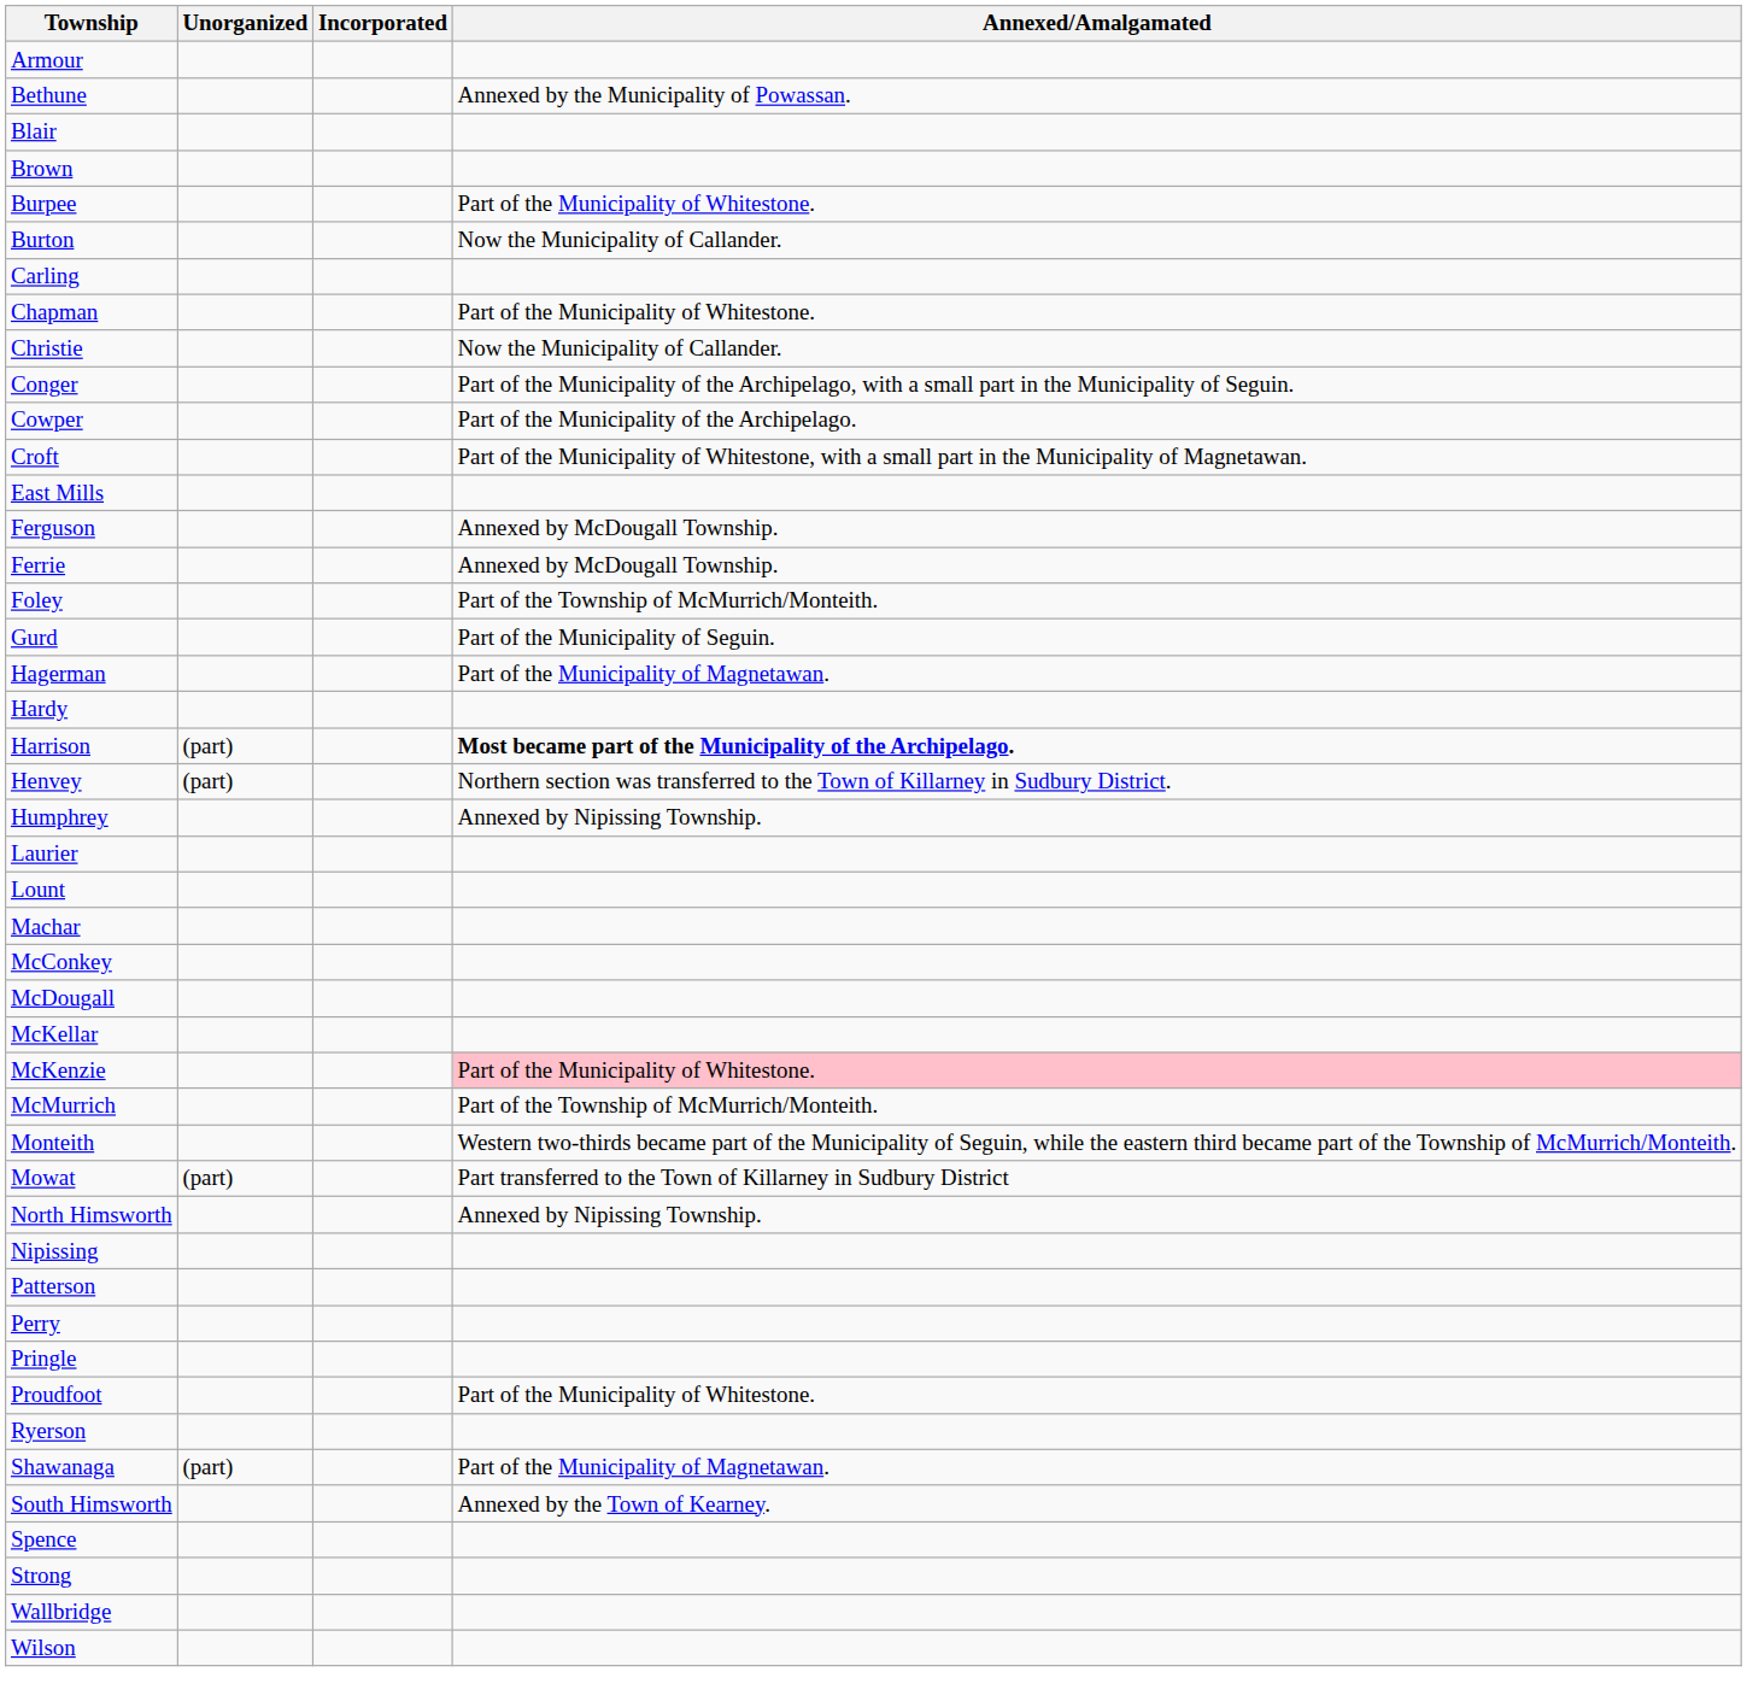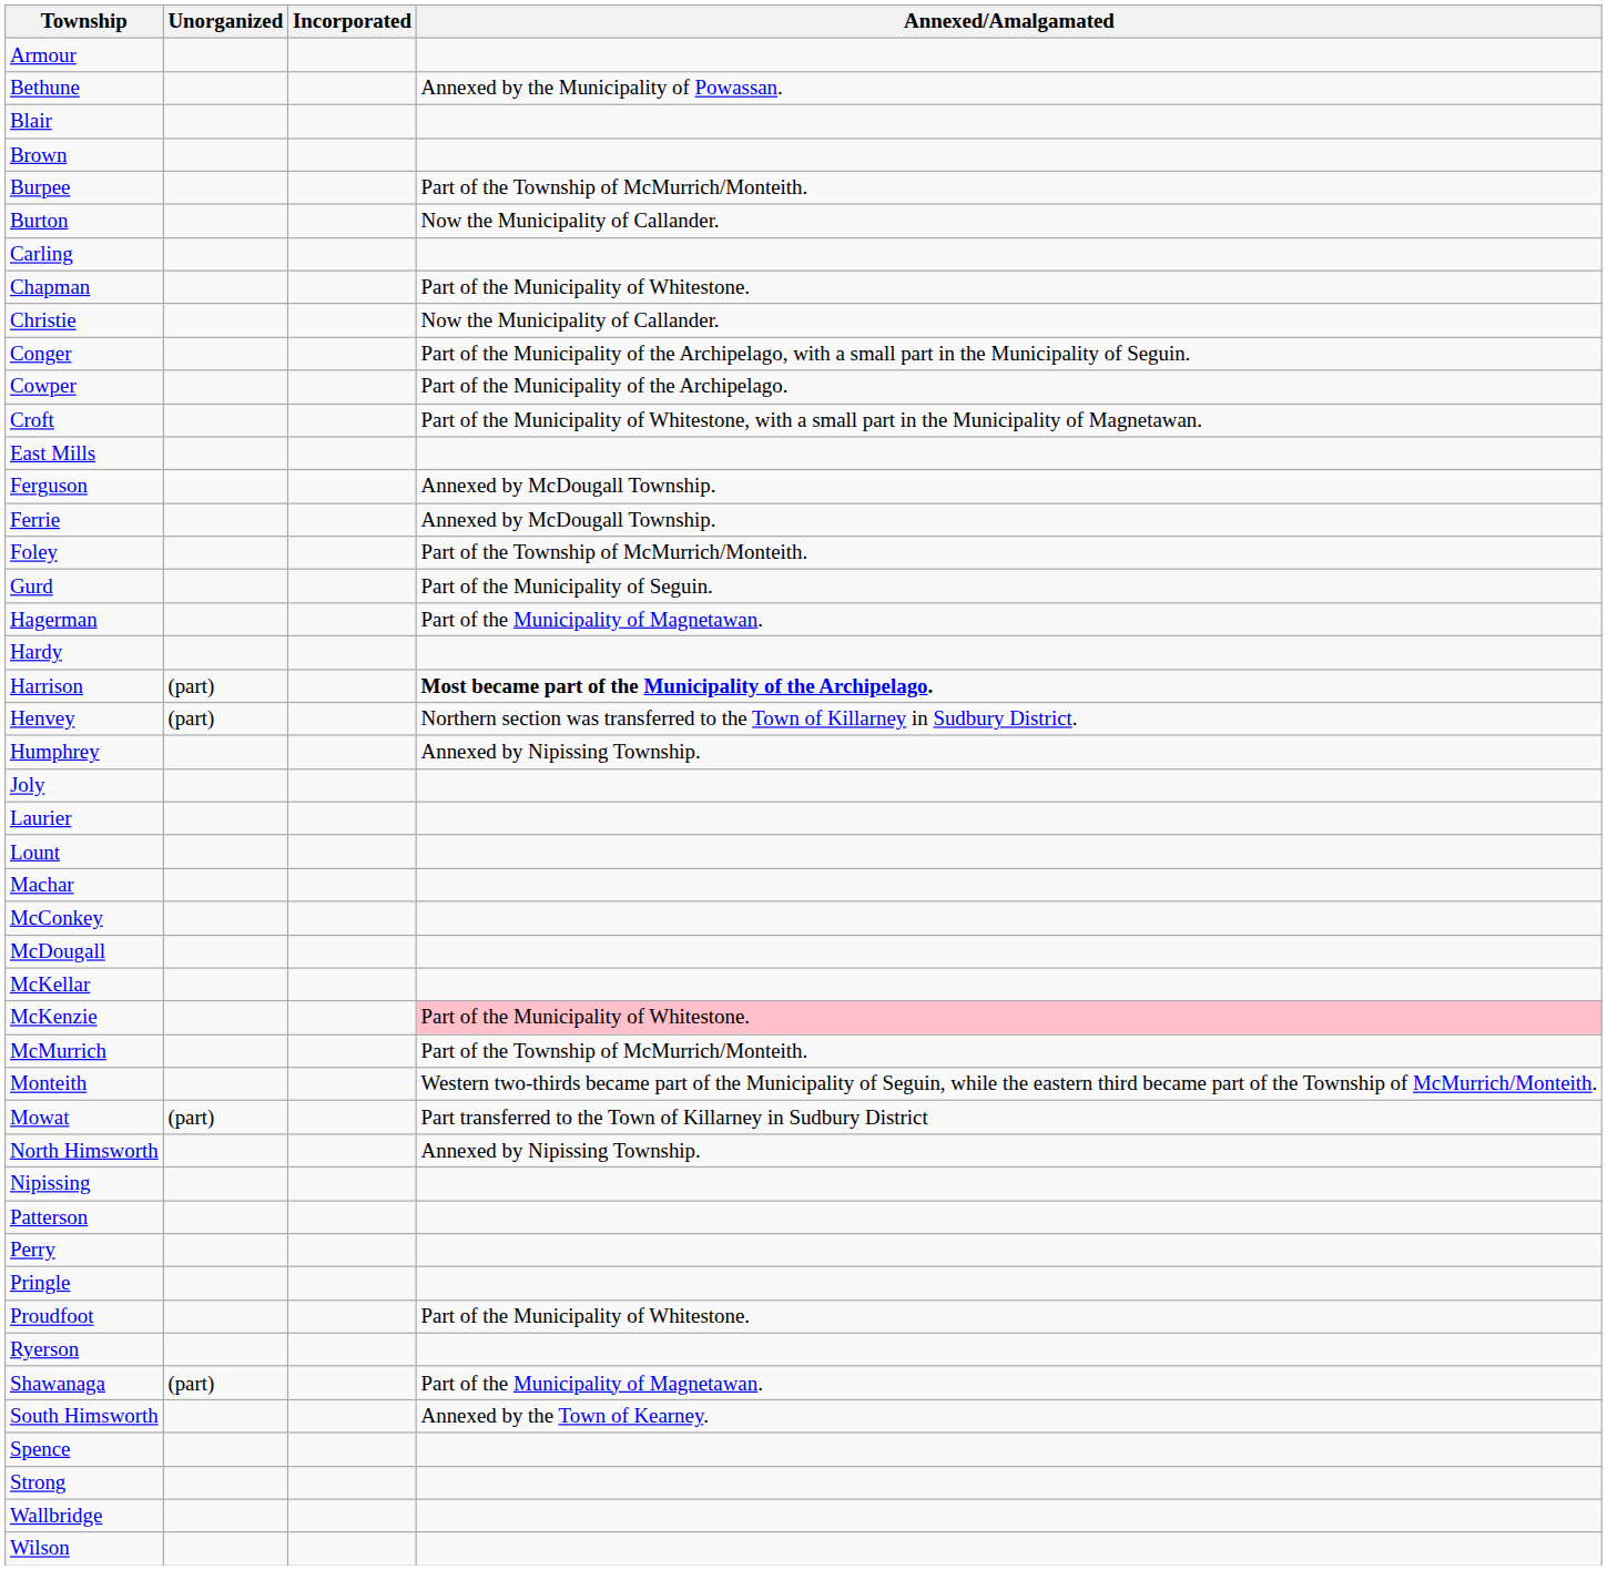Burpee | Annexed/Amalgamated: Part of the Municipality of Whitestone. -> Part of the Township of McMurrich/Monteith.
+ row: Joly
